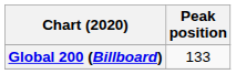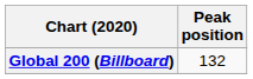Global 200 (Billboard) | Peak position: 133 -> 132
